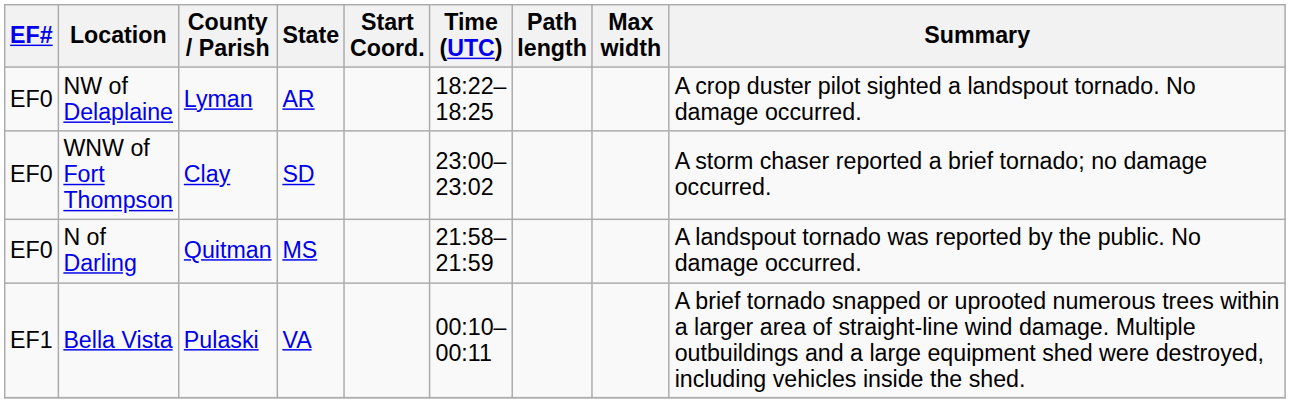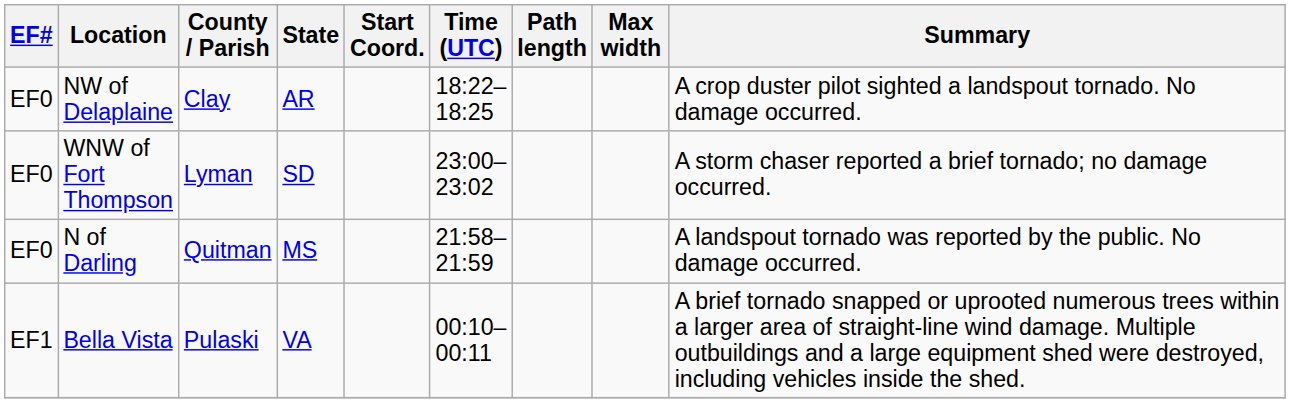NW of Delaplaine | County / Parish: Lyman -> Clay
WNW of Fort Thompson | County / Parish: Clay -> Lyman
